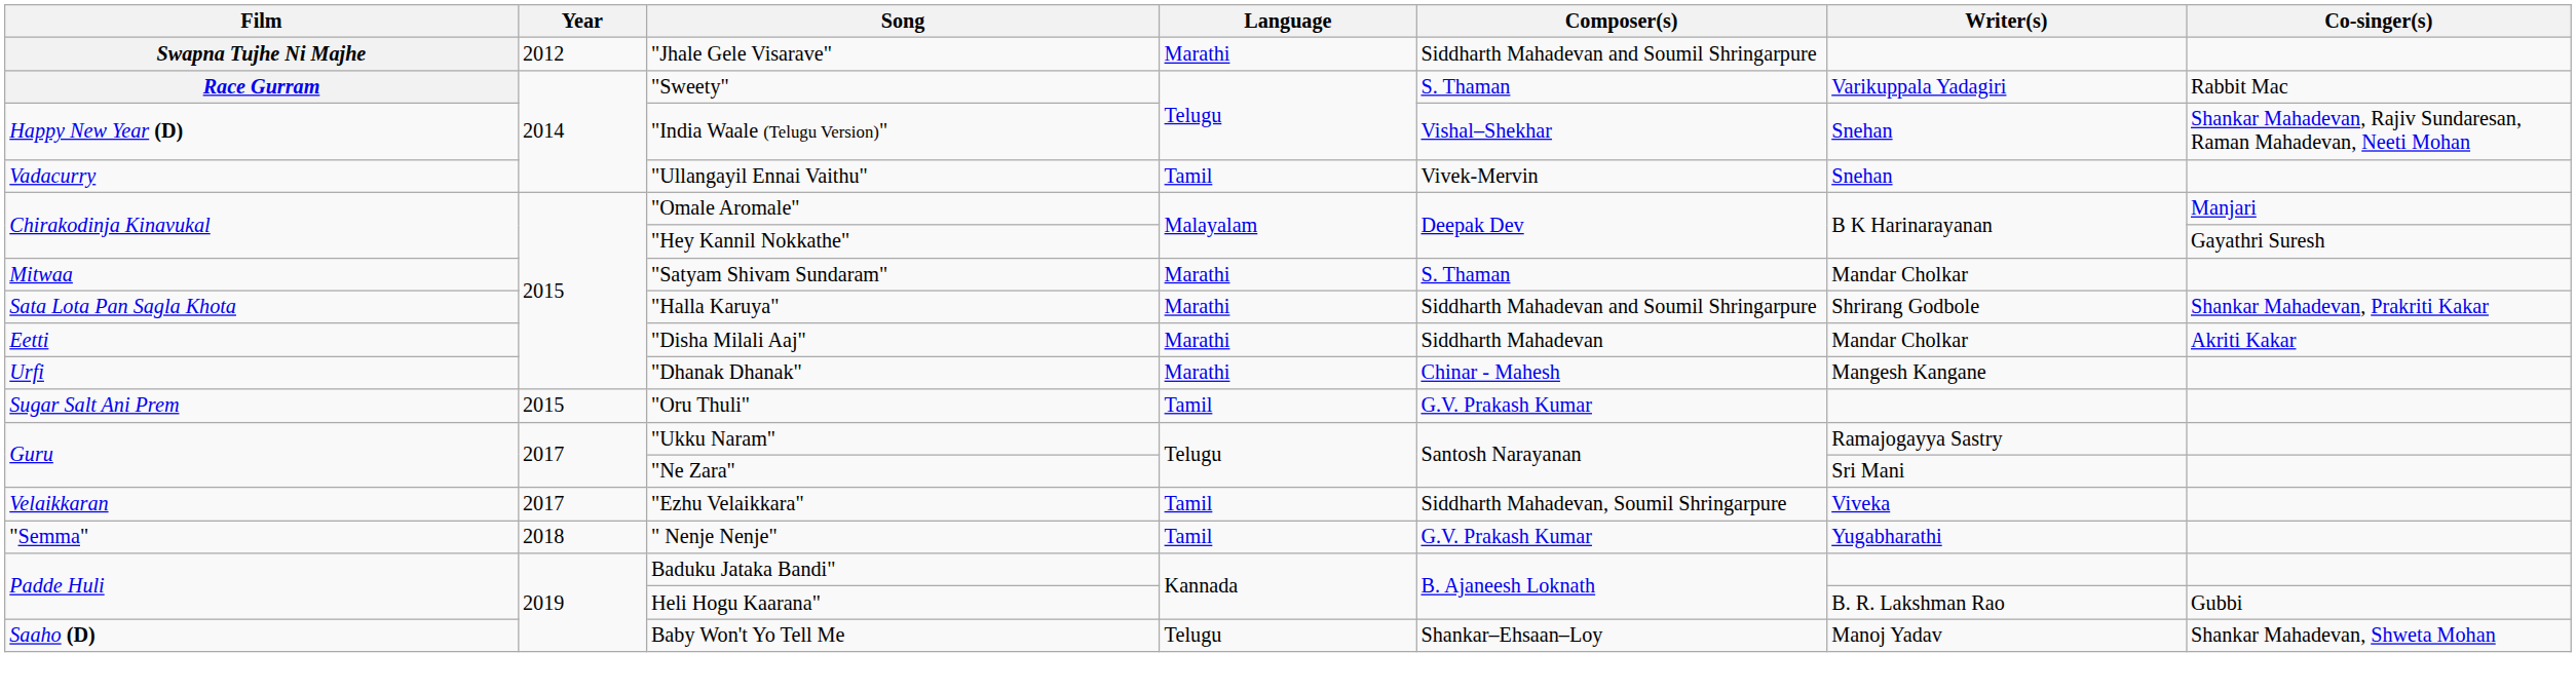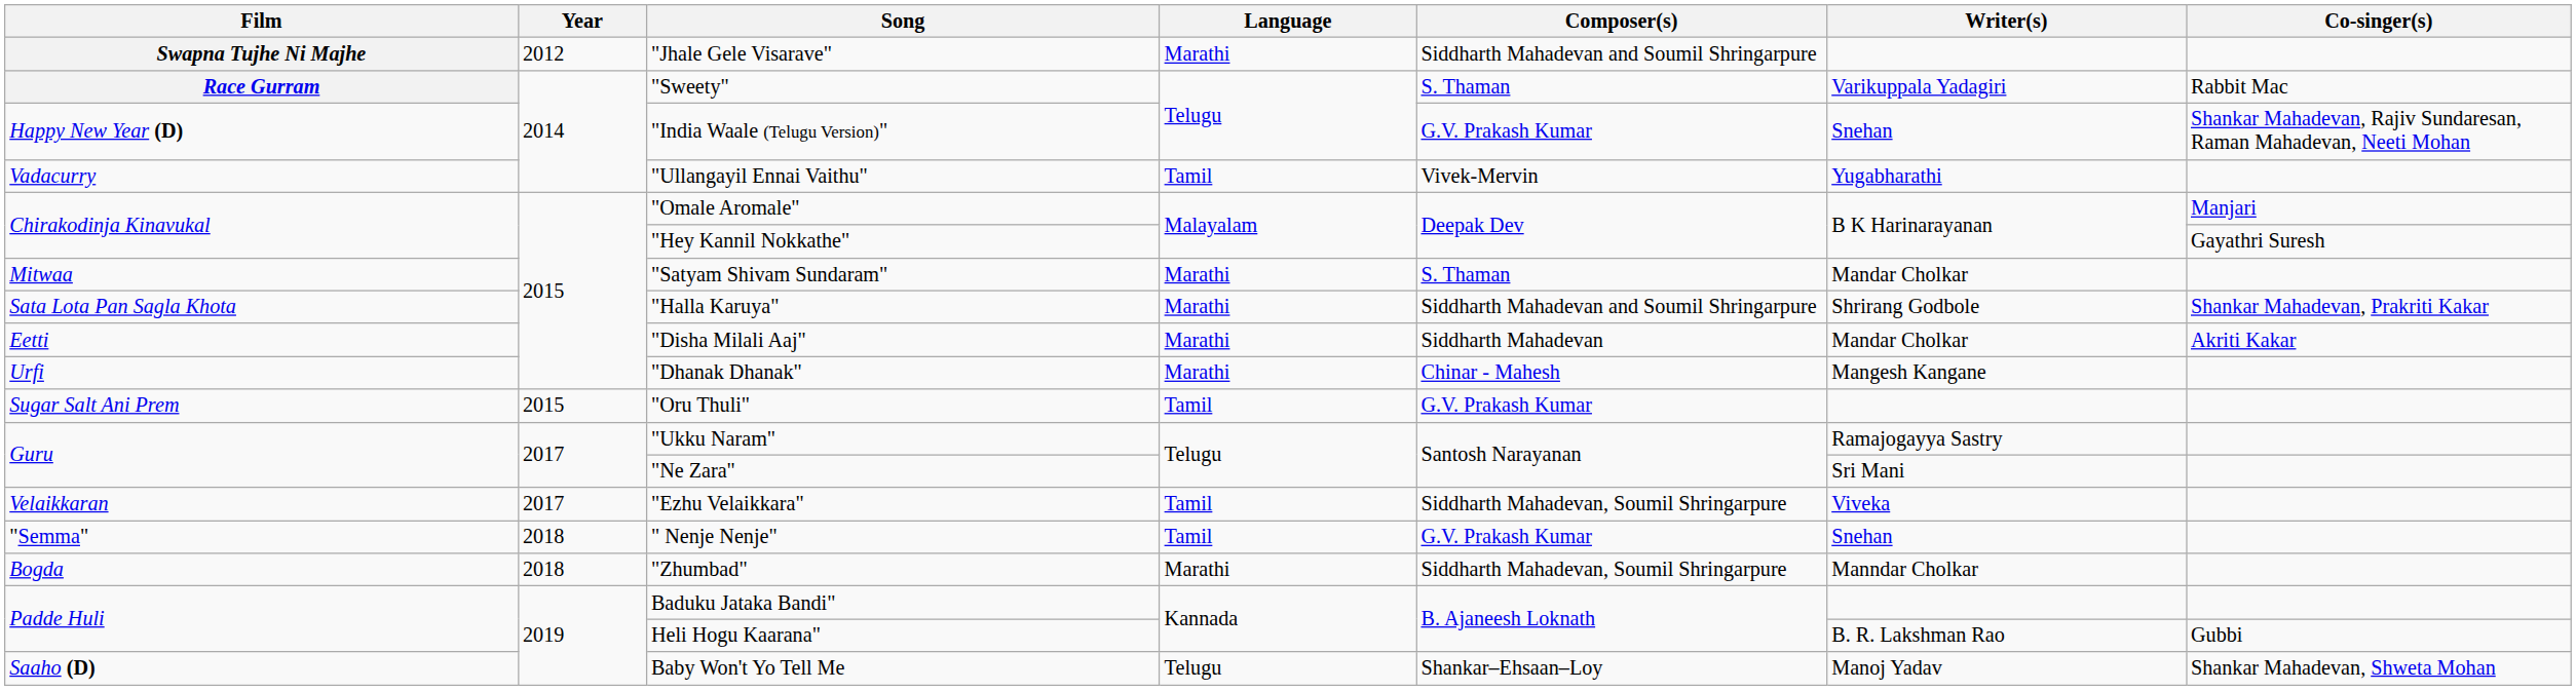"India Waale (Telugu Version)" | Composer(s): Vishal–Shekhar -> G.V. Prakash Kumar
"Ullangayil Ennai Vaithu" | Writer(s): Snehan -> Yugabharathi
" Nenje Nenje" | Writer(s): Yugabharathi -> Snehan
+ row: Bogda | 2018 | "Zhumbad" | Marathi | Siddharth Mahadevan, Soumil Shringarpure | Manndar Cholkar
